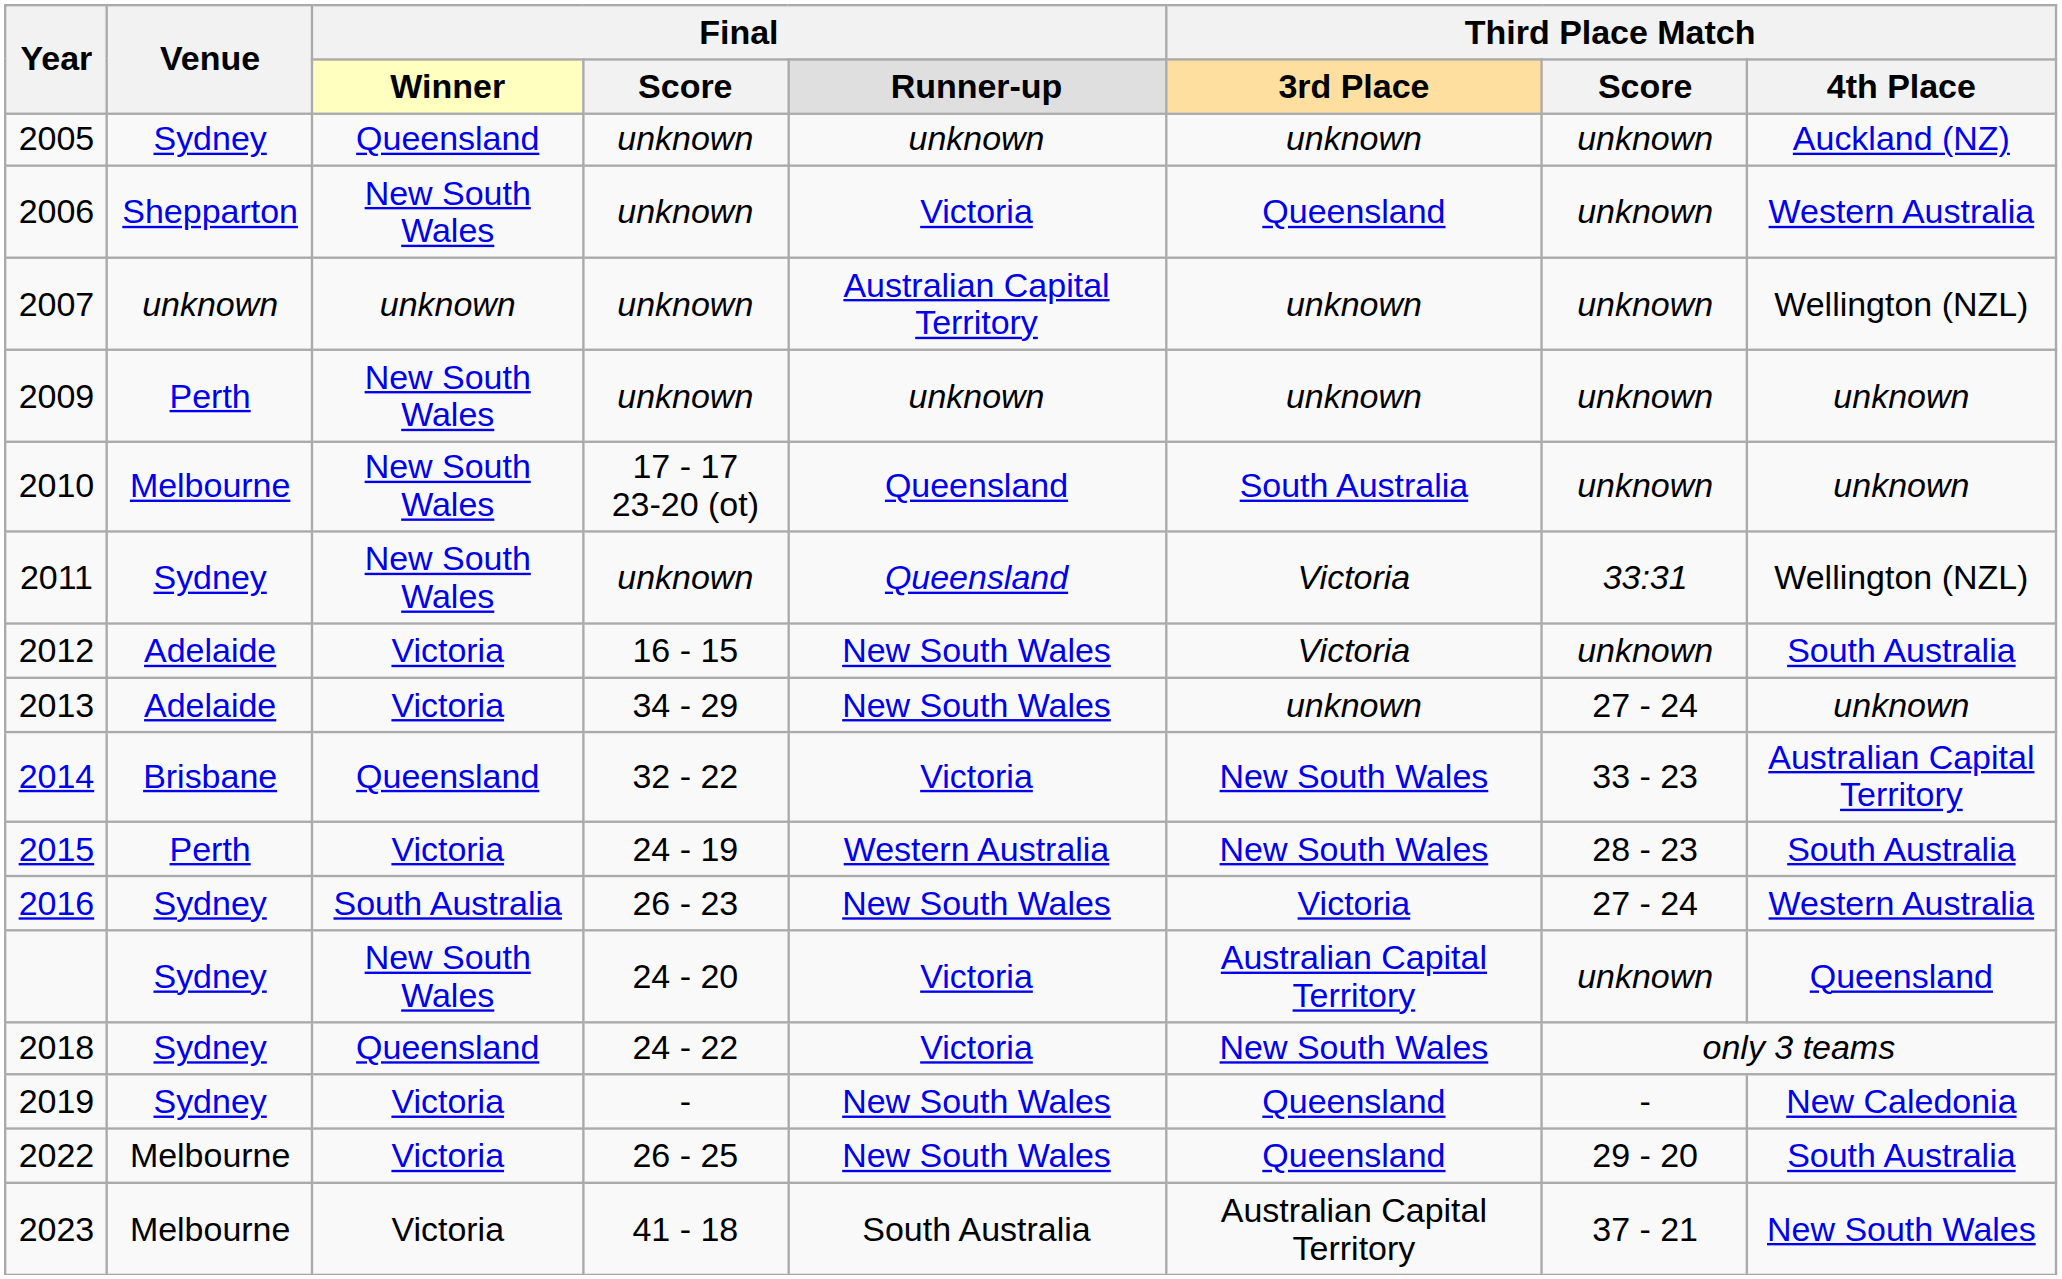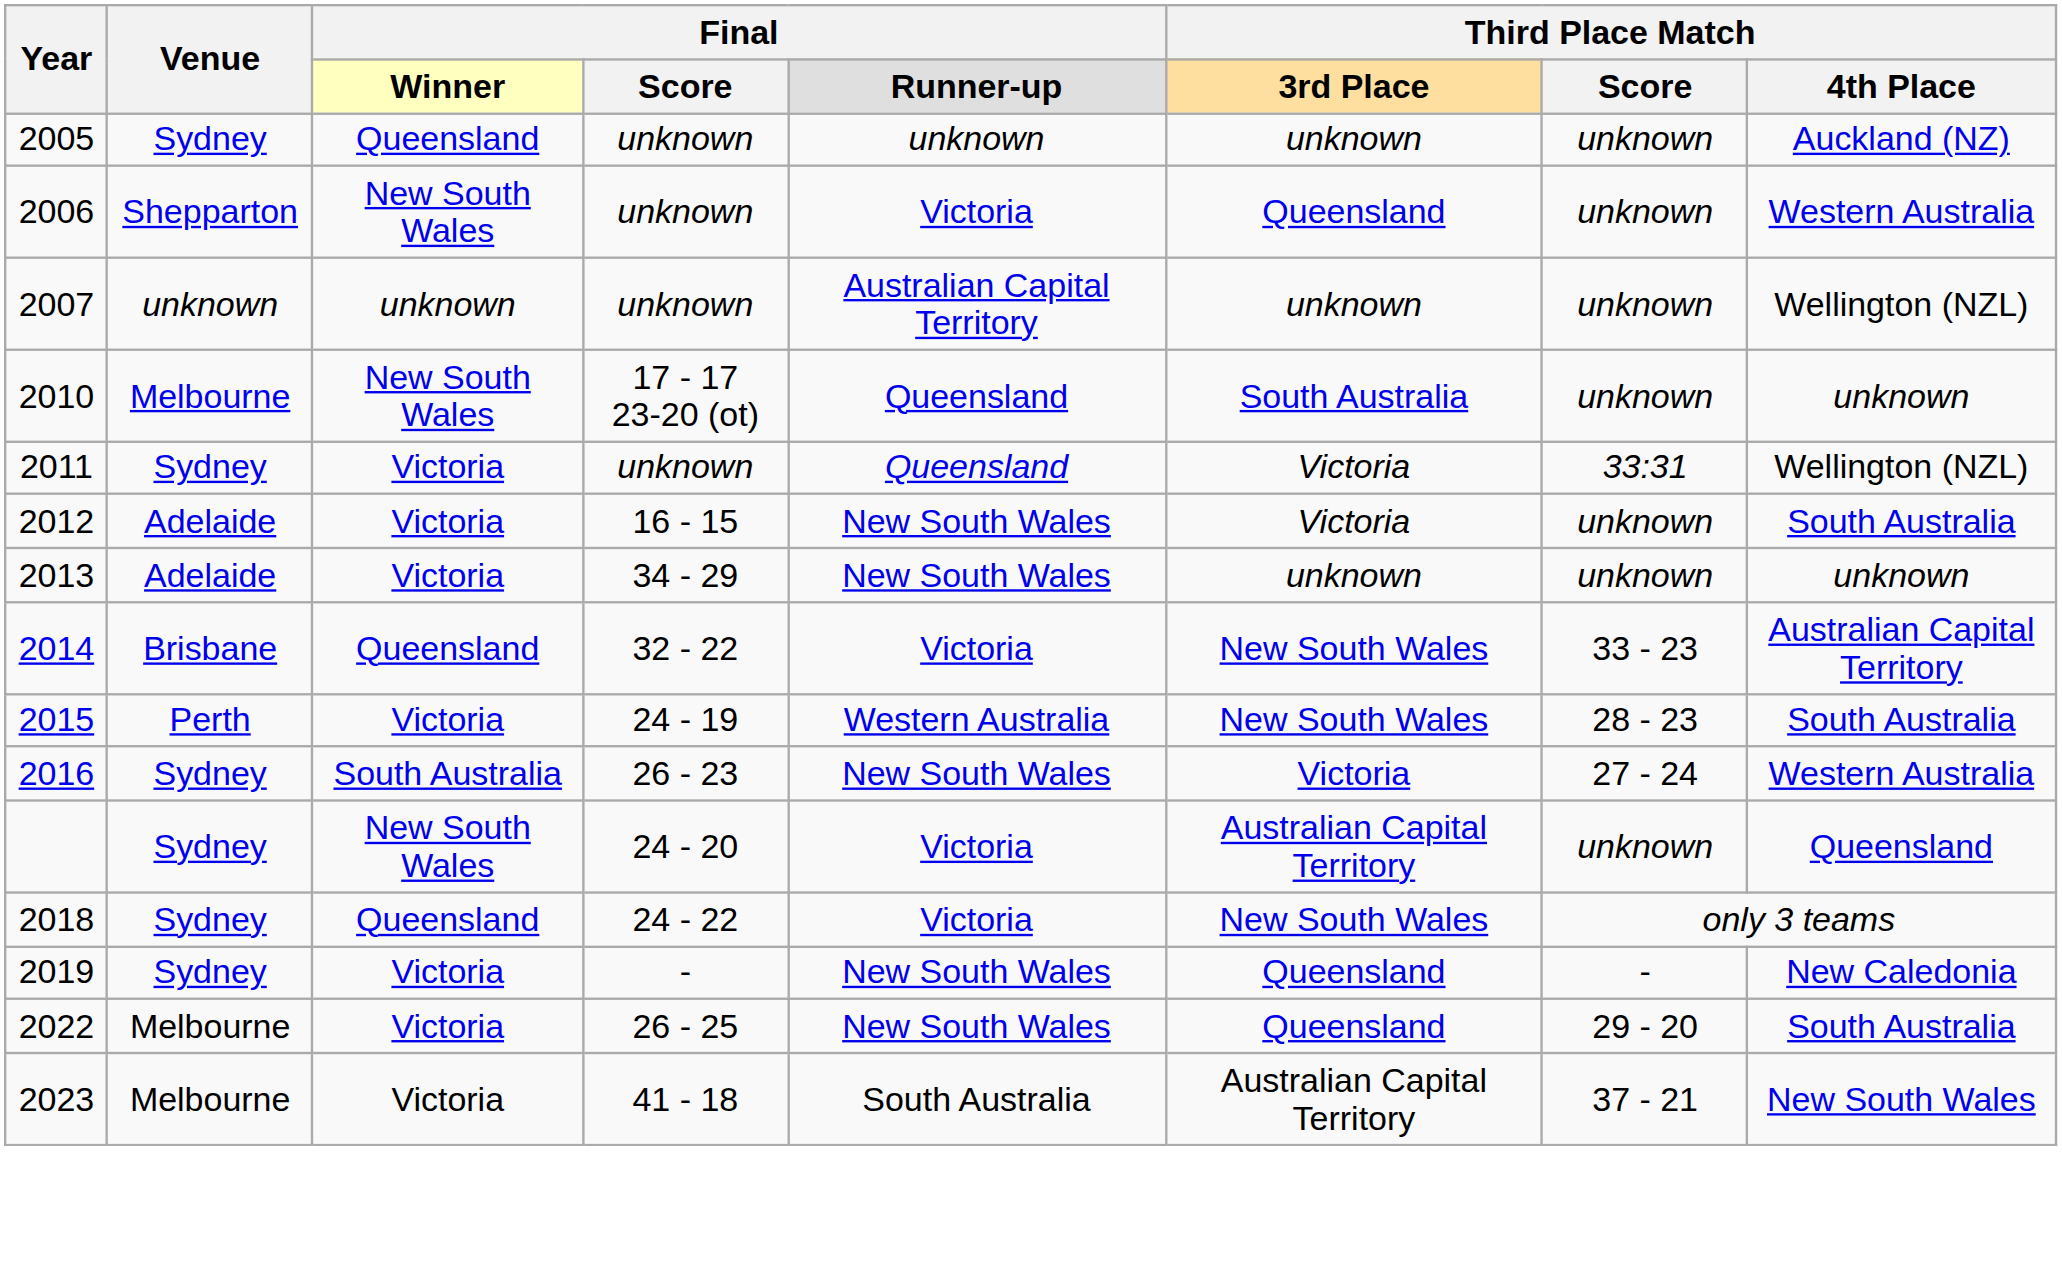- row: 2009 | Perth | New South Wales | unknown | unknown | unknown | unknown | unknown
2011 | column 3: New South Wales -> Victoria
2013 | column 7: 27 - 24 -> unknown
